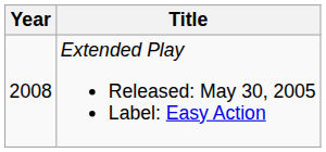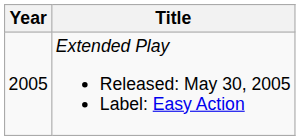Extended Play Released: May 30, 2005 Label: Easy Action | Year: 2008 -> 2005
